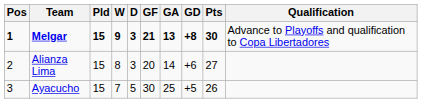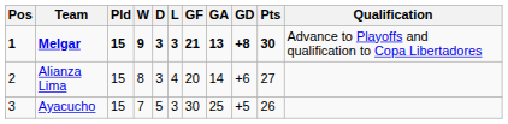+ column: L | 3 | 4 | 3
